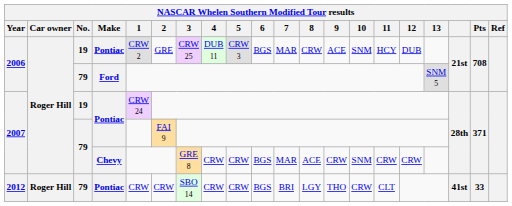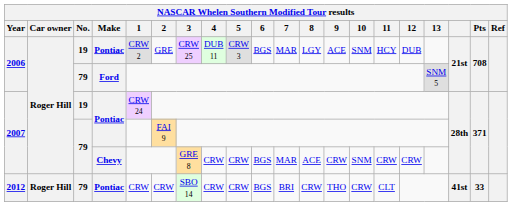2006 / Pontiac | 8: CRW -> LGY
2012 | 8: LGY -> CRW
